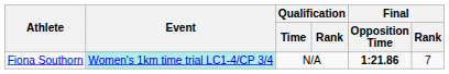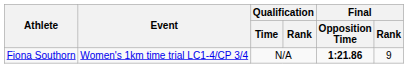Fiona Southorn | Event: paleturquoise background -> no background
Fiona Southorn | Final / Rank: 7 -> 9
